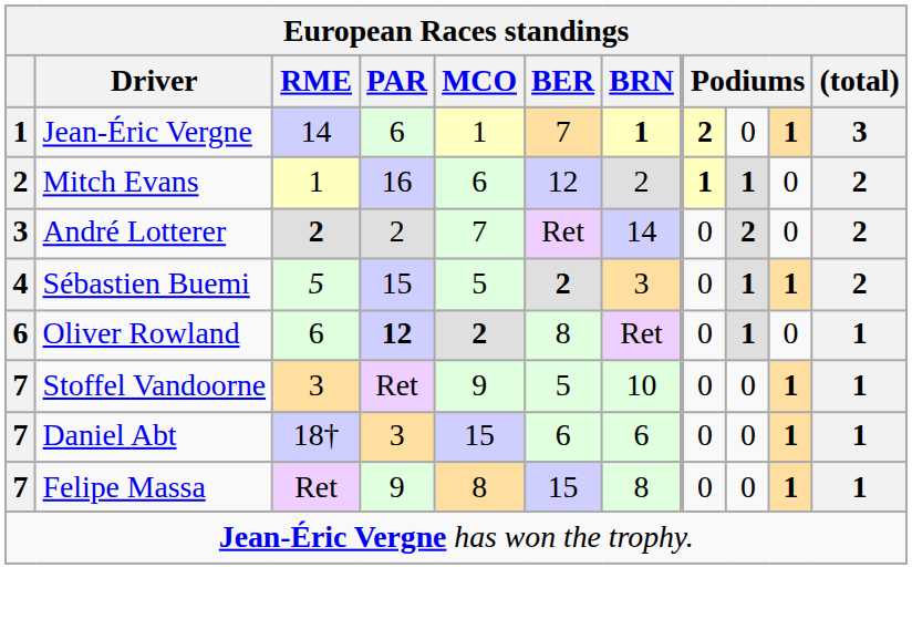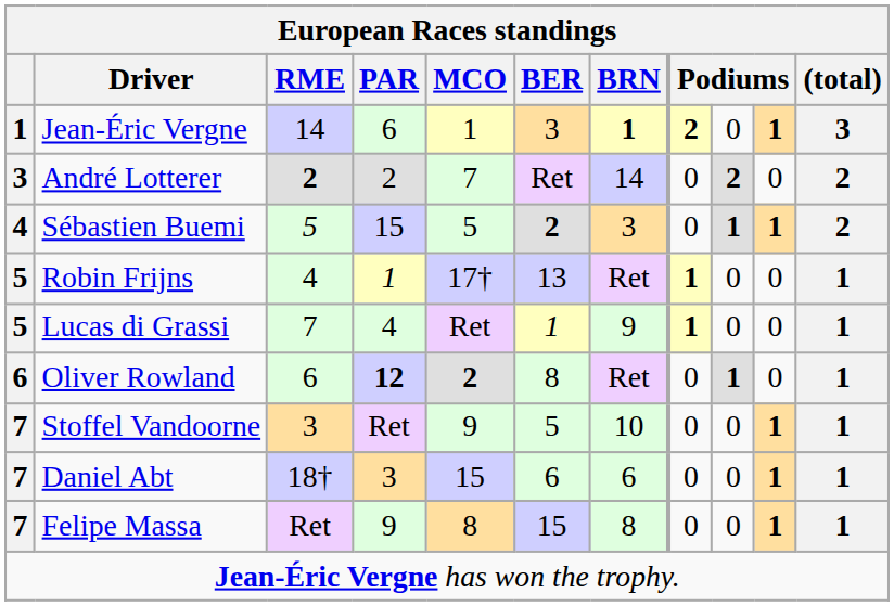Jean-Éric Vergne | BER: 7 -> 3
- row: 2 | Mitch Evans | 1 | 16 | 6 | 12 | 2 | 1 | 1 | 0 | 2
+ row: 5 | Robin Frijns | 4 | 1 | 17† | 13 | Ret | 1 | 0 | 0 | 1
+ row: 5 | Lucas di Grassi | 7 | 4 | Ret | 1 | 9 | 1 | 0 | 0 | 1
